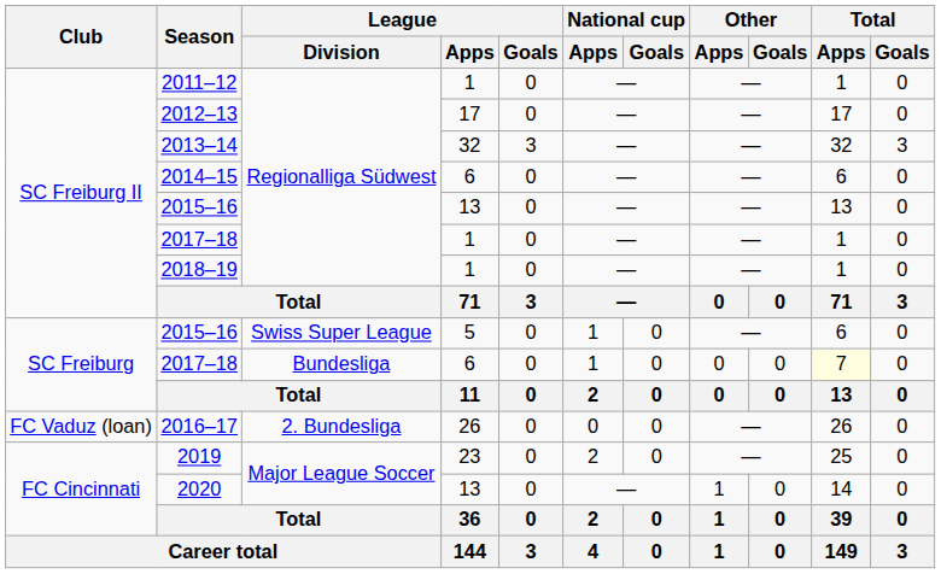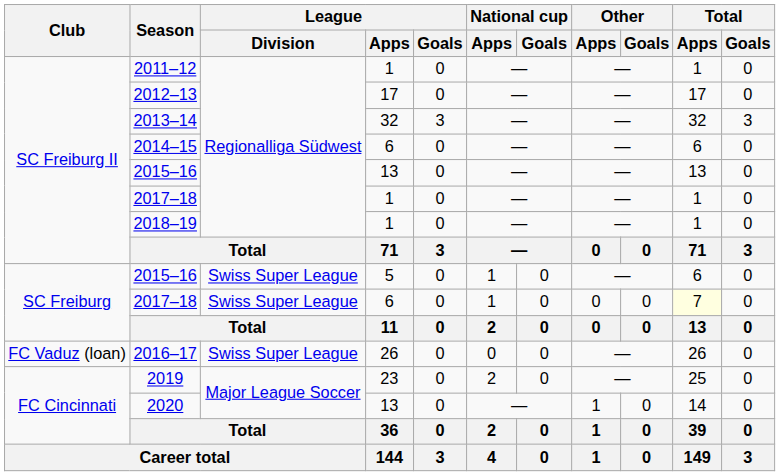2017–18 / 6 | League / Division: Bundesliga -> Swiss Super League
2016–17 | League / Division: 2. Bundesliga -> Swiss Super League
